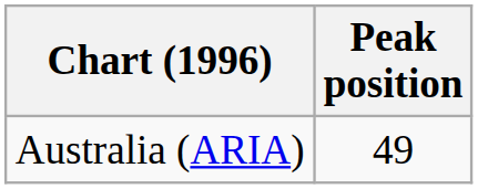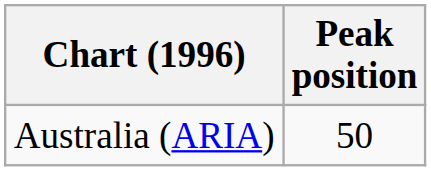Australia (ARIA) | Peak position: 49 -> 50
